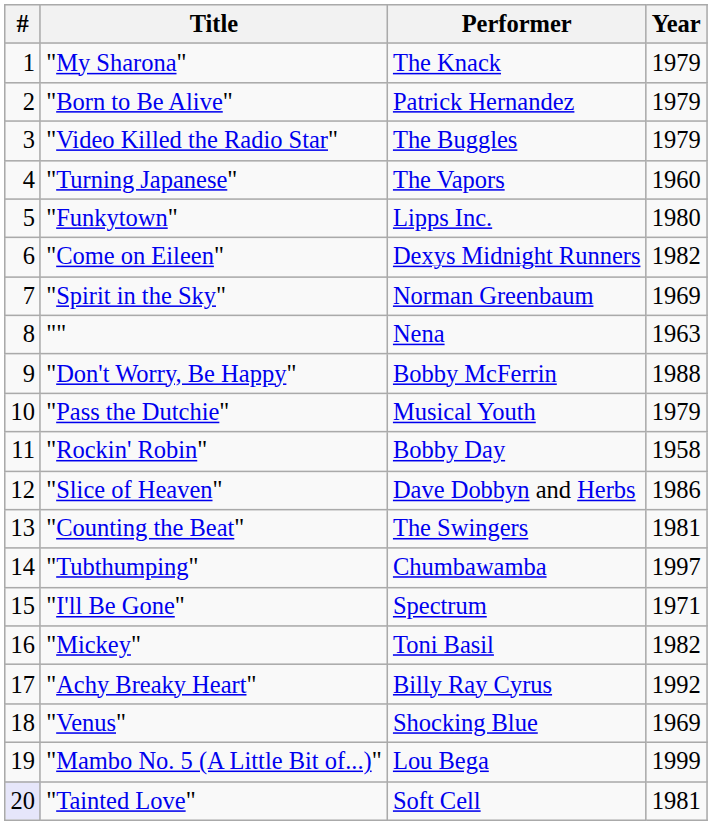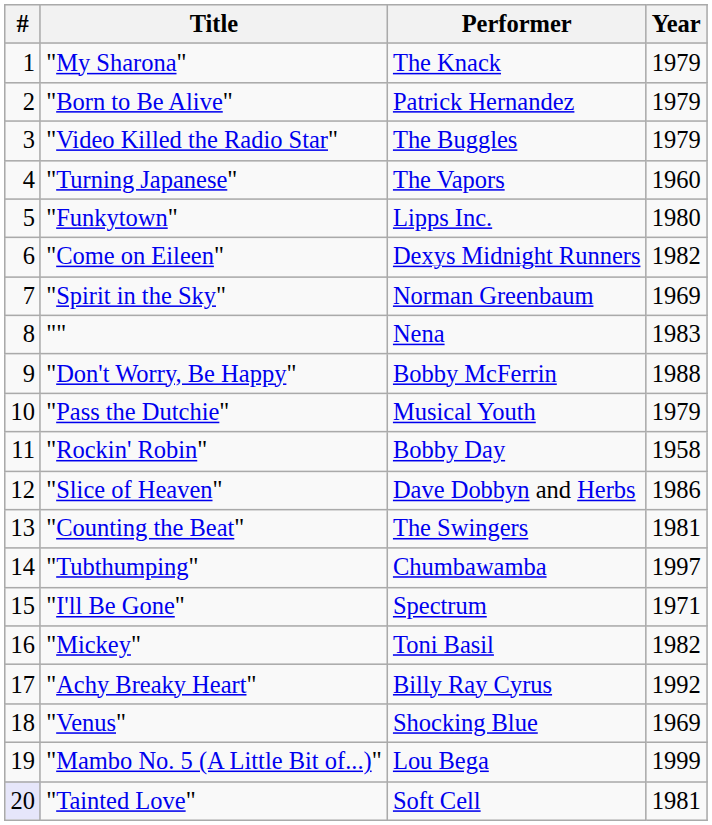"" | Year: 1963 -> 1983
